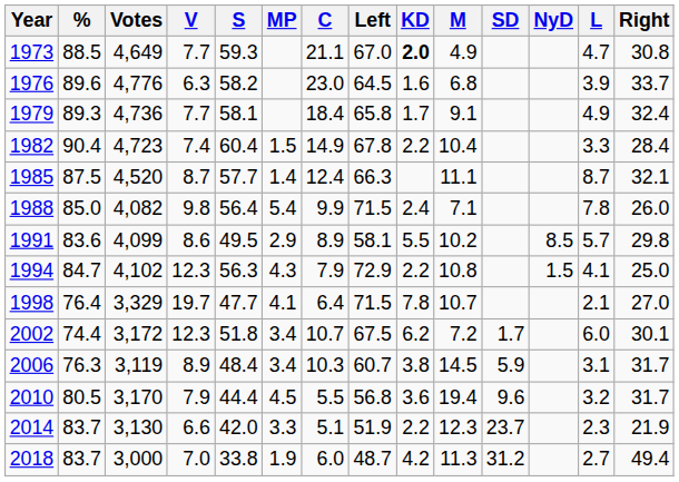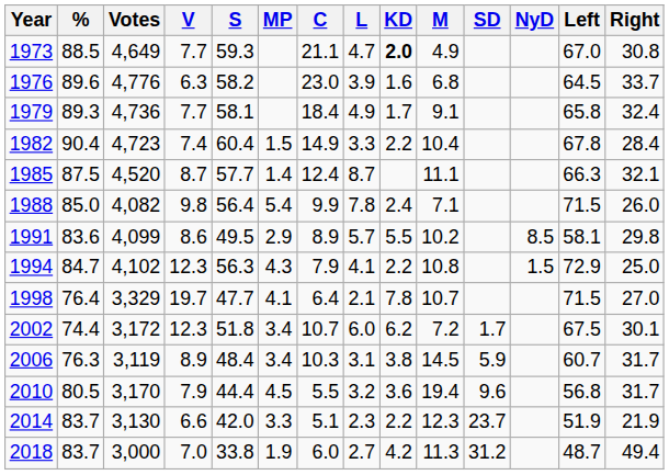columns swapped: L <-> Left
